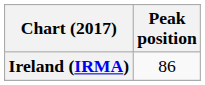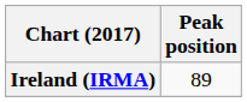Ireland (IRMA) | Peak position: 86 -> 89
